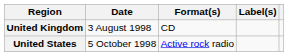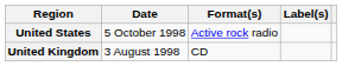rows swapped: United Kingdom <-> United States
